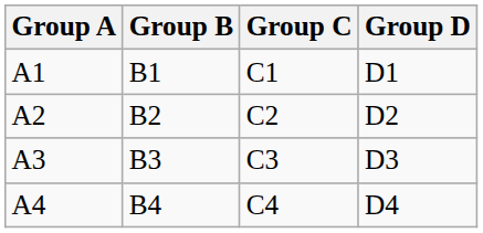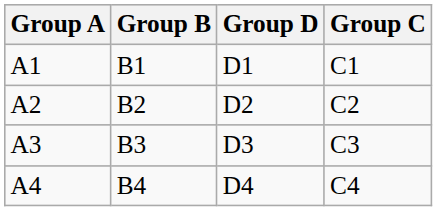columns swapped: Group C <-> Group D
